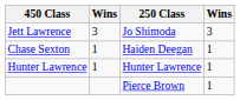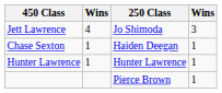Jett Lawrence | column 2: 3 -> 4
